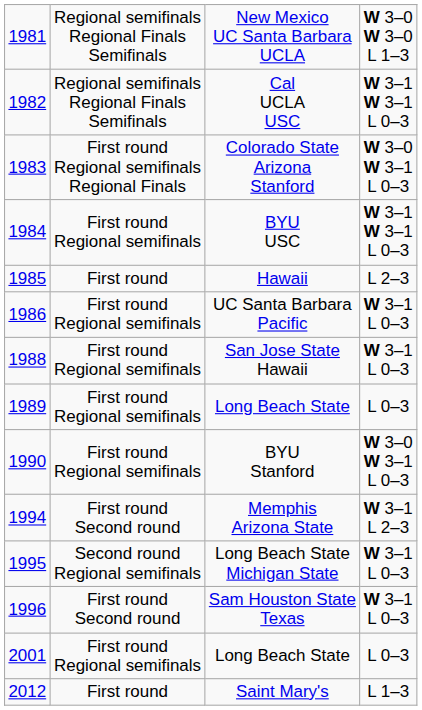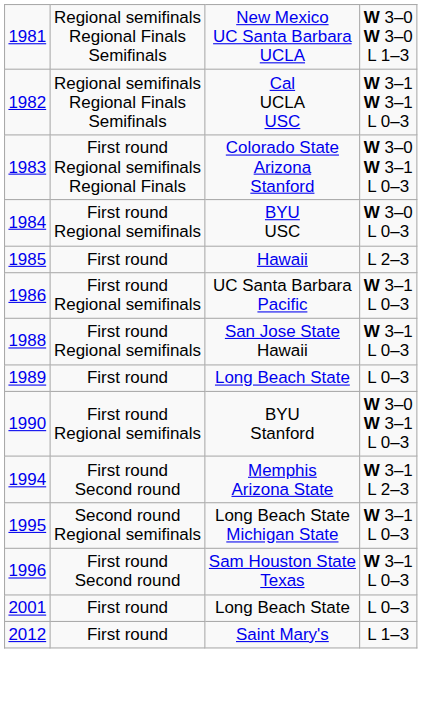BYU USC | column 4: W 3–1 W 3–1 L 0–3 -> W 3–0 L 0–3
1989 / Long Beach State | column 2: First round Regional semifinals -> First round
2001 / Long Beach State | column 2: First round Regional semifinals -> First round
